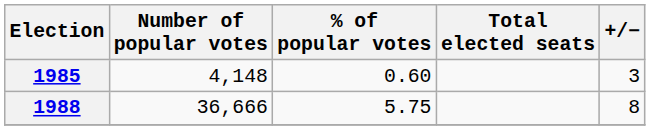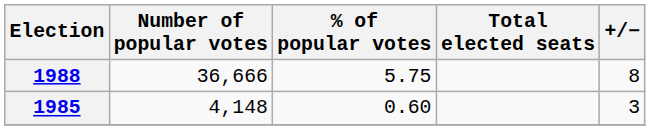rows swapped: 1985 <-> 1988
